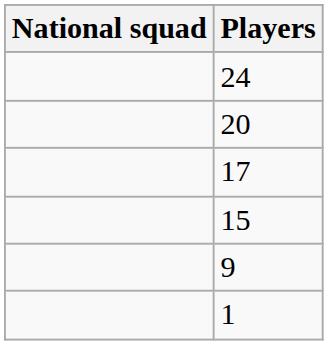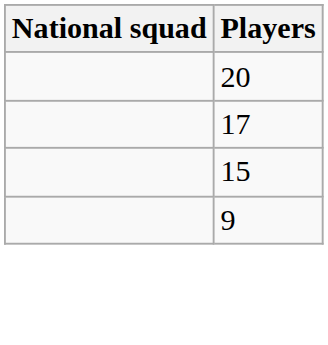- row: 24
- row: 1
